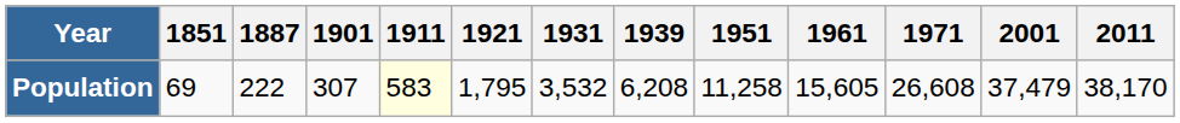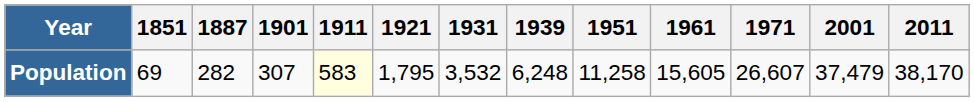Population | 1887: 222 -> 282
Population | 1939: 6,208 -> 6,248
Population | 1971: 26,608 -> 26,607
